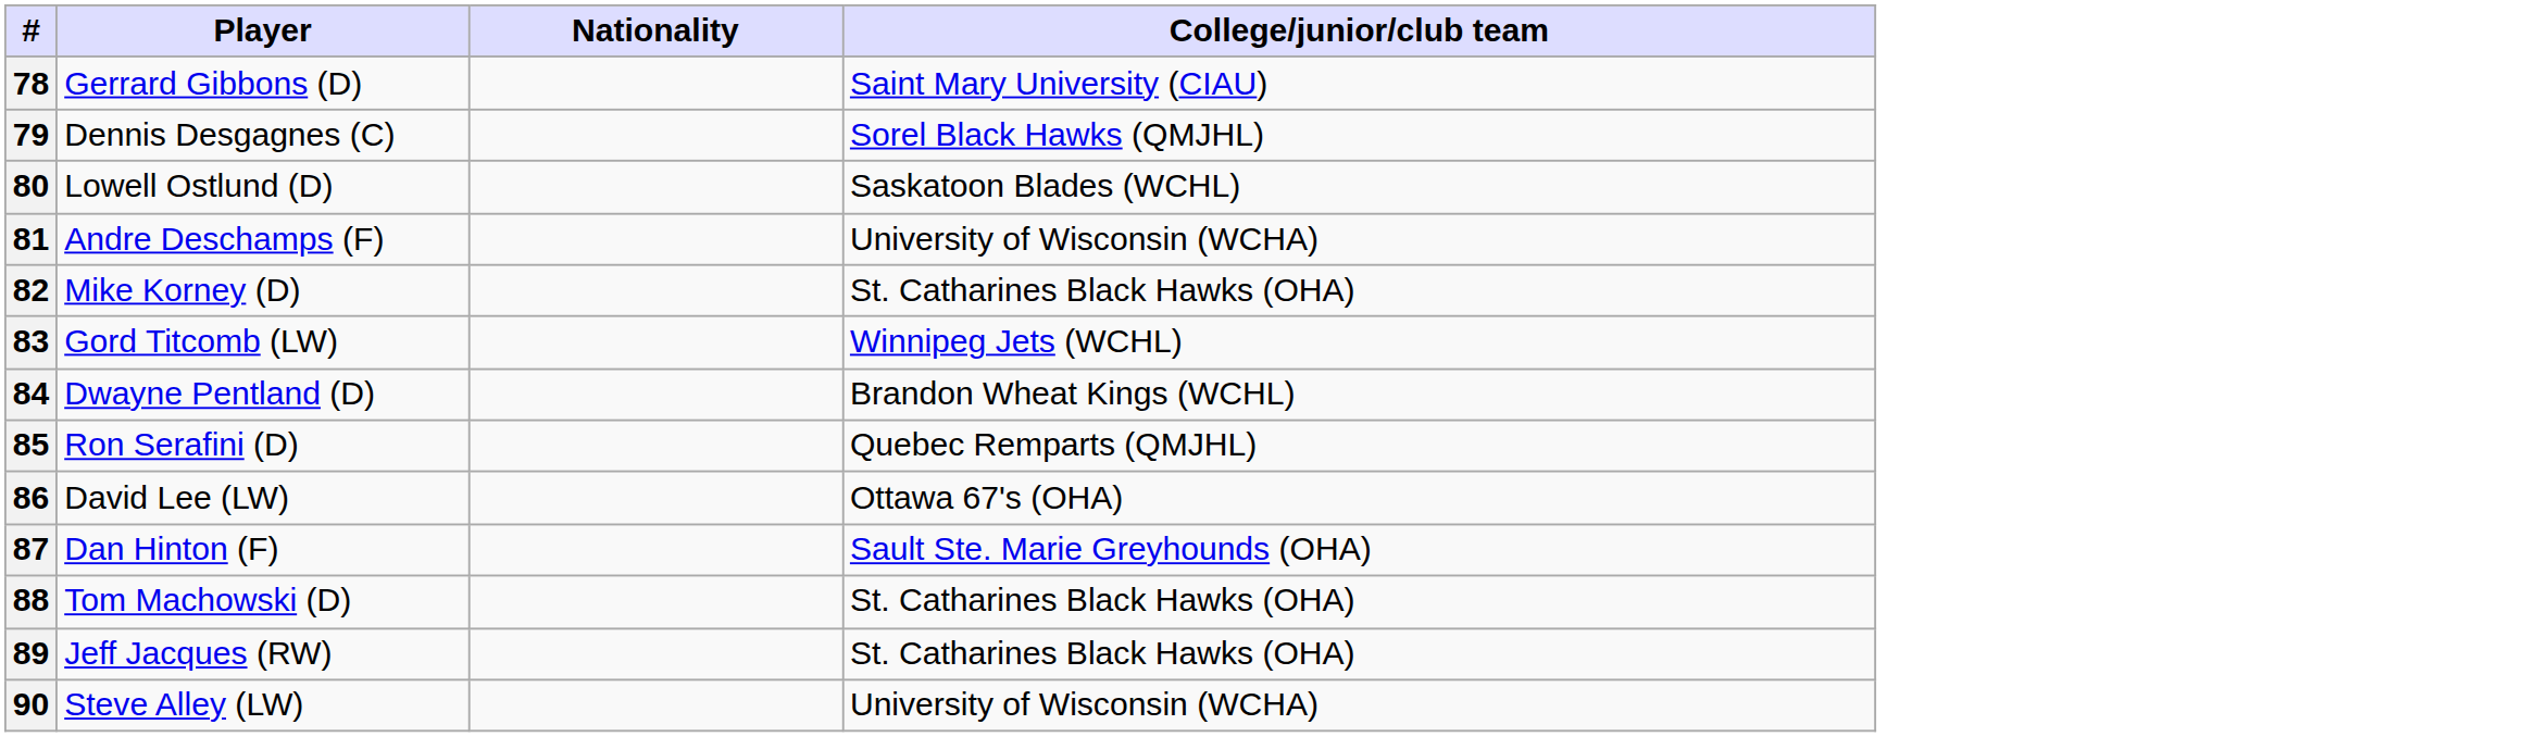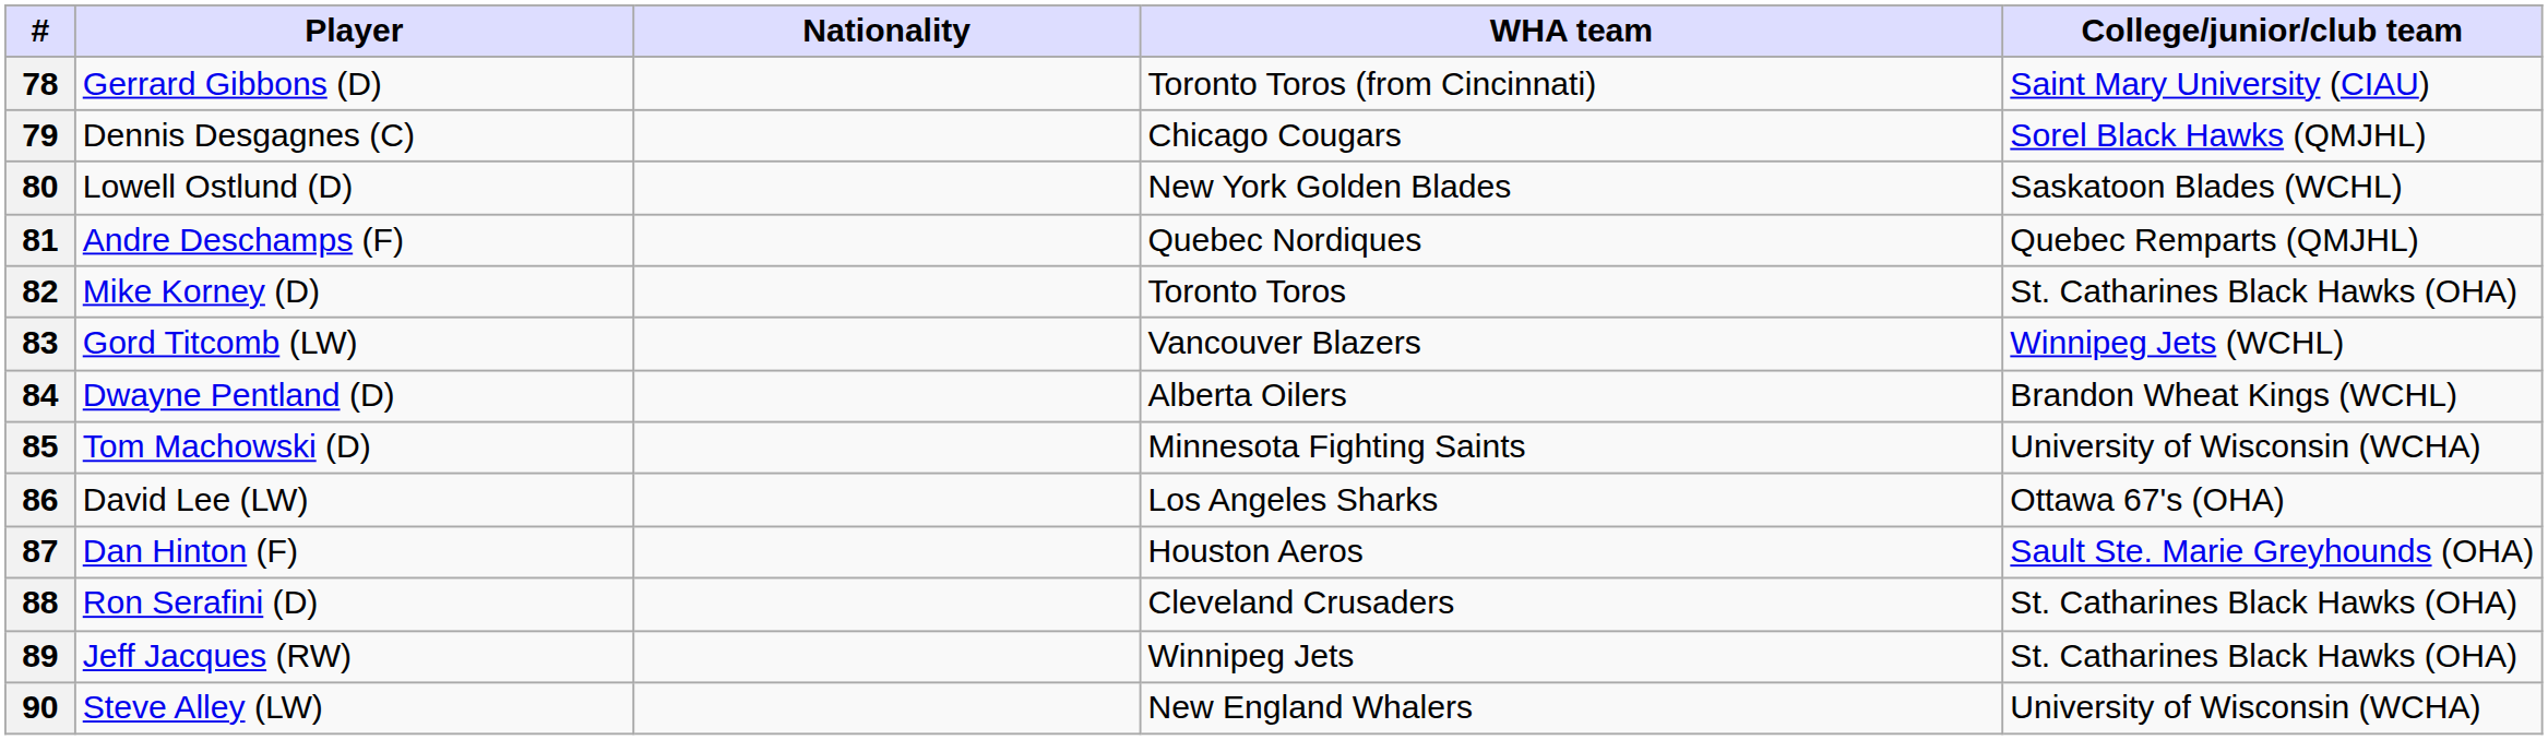+ column: WHA team | Toronto Toros (from Cincinnati) | Chicago Cougars | New York Golden Blades | Quebec Nordiques | Toronto Toros | Vancouver Blazers | Alberta Oilers | Minnesota Fighting Saints | Los Angeles Sharks | Houston Aeros | Cleveland Crusaders | Winnipeg Jets | New England Whalers
81 | College/junior/club team: University of Wisconsin (WCHA) -> Quebec Remparts (QMJHL)
85 | Player: Ron Serafini (D) -> Tom Machowski (D)
85 | College/junior/club team: Quebec Remparts (QMJHL) -> University of Wisconsin (WCHA)
88 | Player: Tom Machowski (D) -> Ron Serafini (D)
